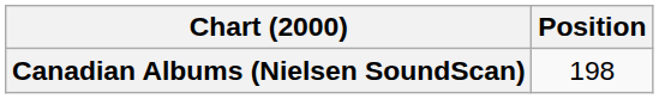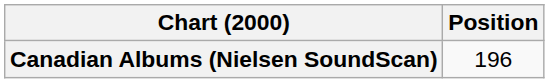Canadian Albums (Nielsen SoundScan) | Position: 198 -> 196
